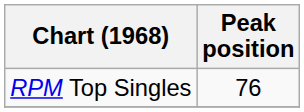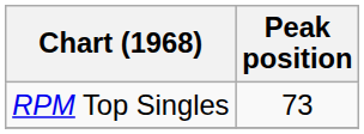RPM Top Singles | Peak position: 76 -> 73
